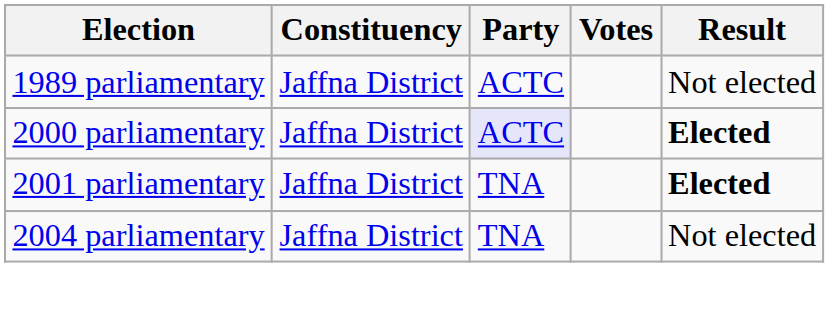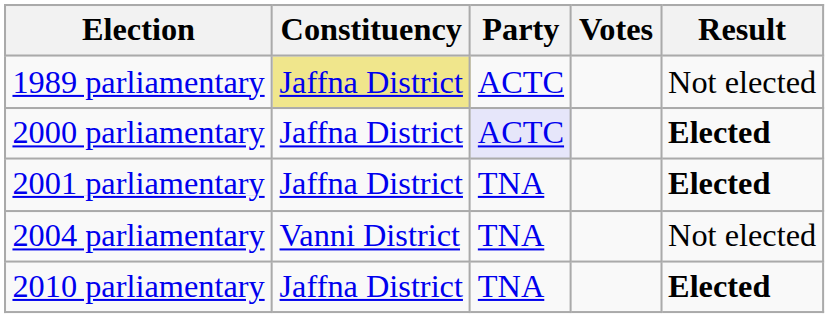1989 parliamentary | Constituency: no background -> khaki background
2004 parliamentary | Constituency: Jaffna District -> Vanni District
+ row: 2010 parliamentary | Jaffna District | TNA | Elected
